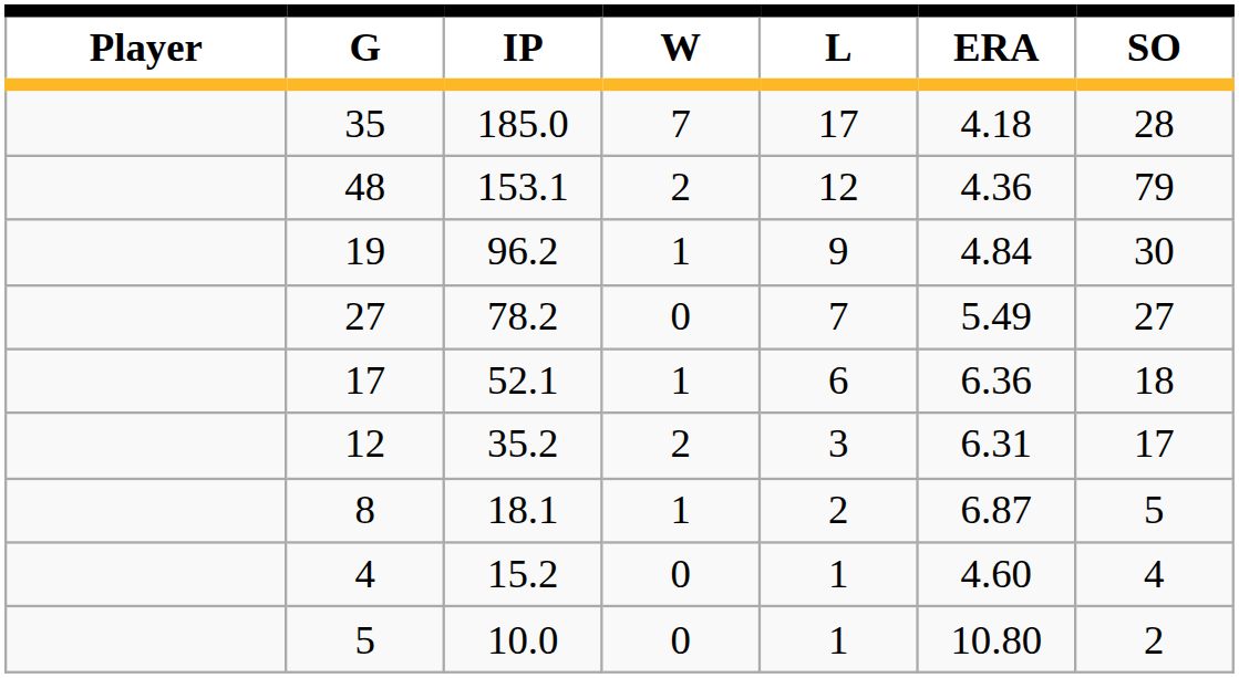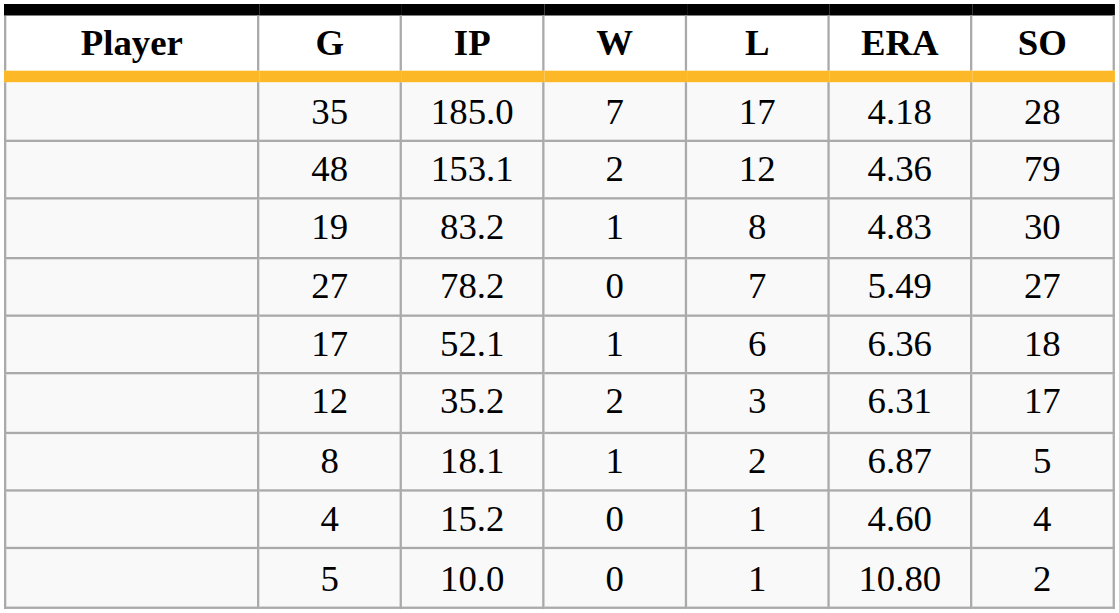19 | IP: 96.2 -> 83.2
19 | L: 9 -> 8
19 | ERA: 4.84 -> 4.83
